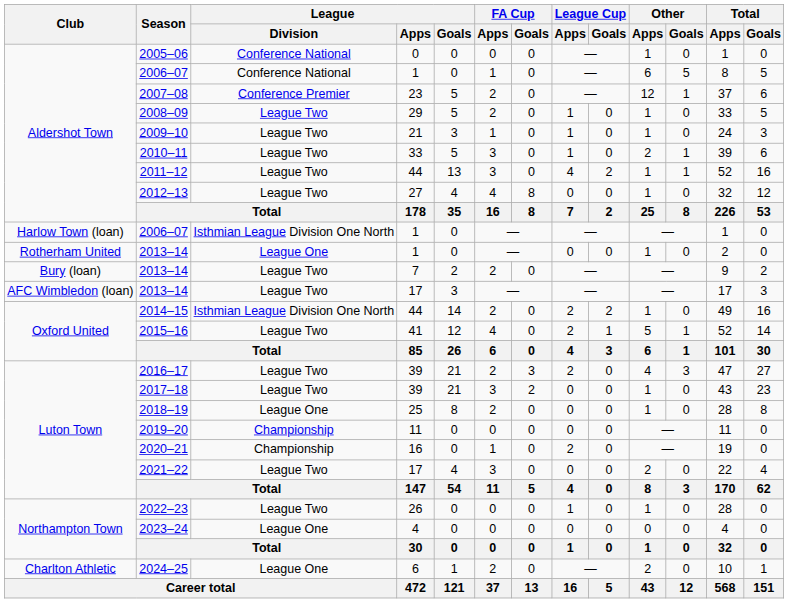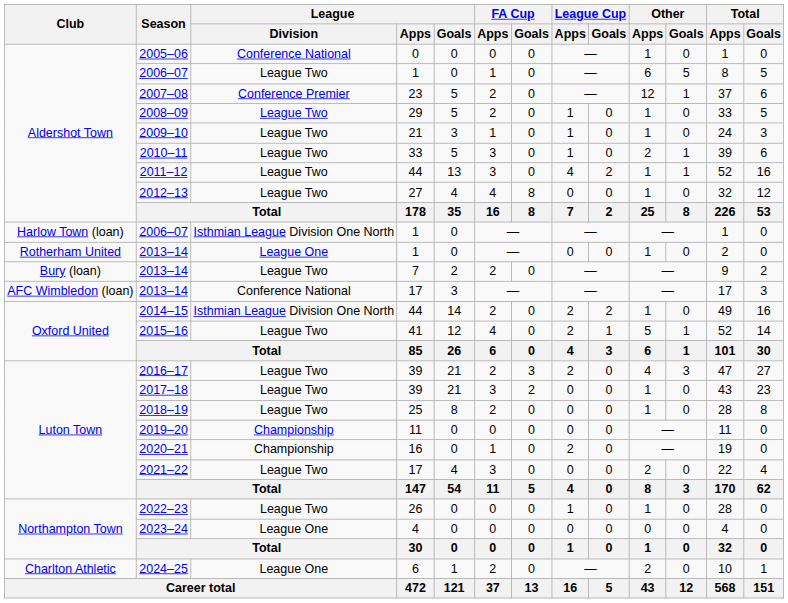Aldershot Town / 2006–07 | League / Division: Conference National -> League Two
AFC Wimbledon (loan) / 2013–14 | League / Division: League Two -> Conference National
2018–19 | League / Division: League One -> League Two
